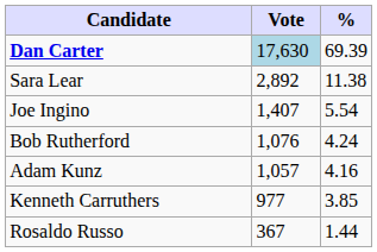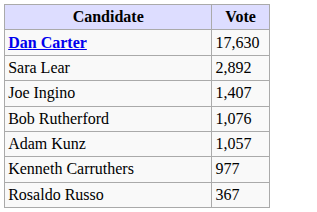- column: % | 69.39 | 11.38 | 5.54 | 4.24 | 4.16 | 3.85 | 1.44
Dan Carter | Vote: lightblue background -> no background
